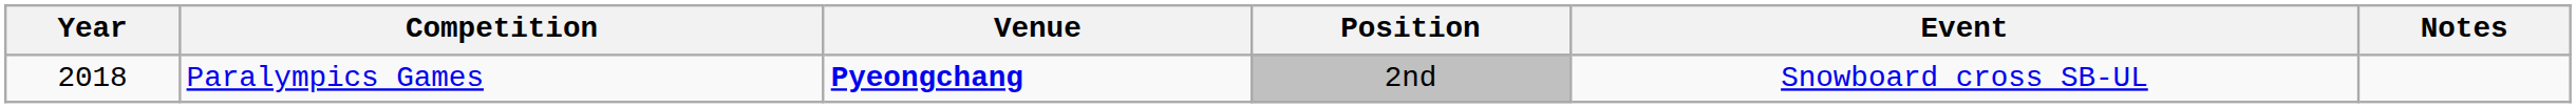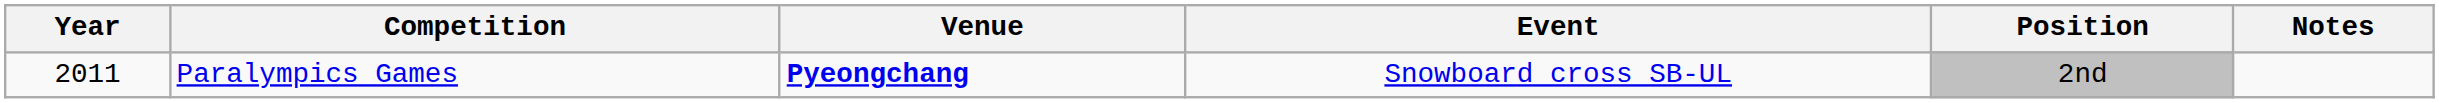columns swapped: Position <-> Event
Paralympics Games | Year: 2018 -> 2011
